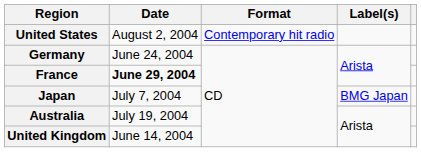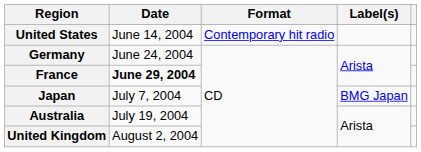United States | Date: August 2, 2004 -> June 14, 2004
United Kingdom | Date: June 14, 2004 -> August 2, 2004
